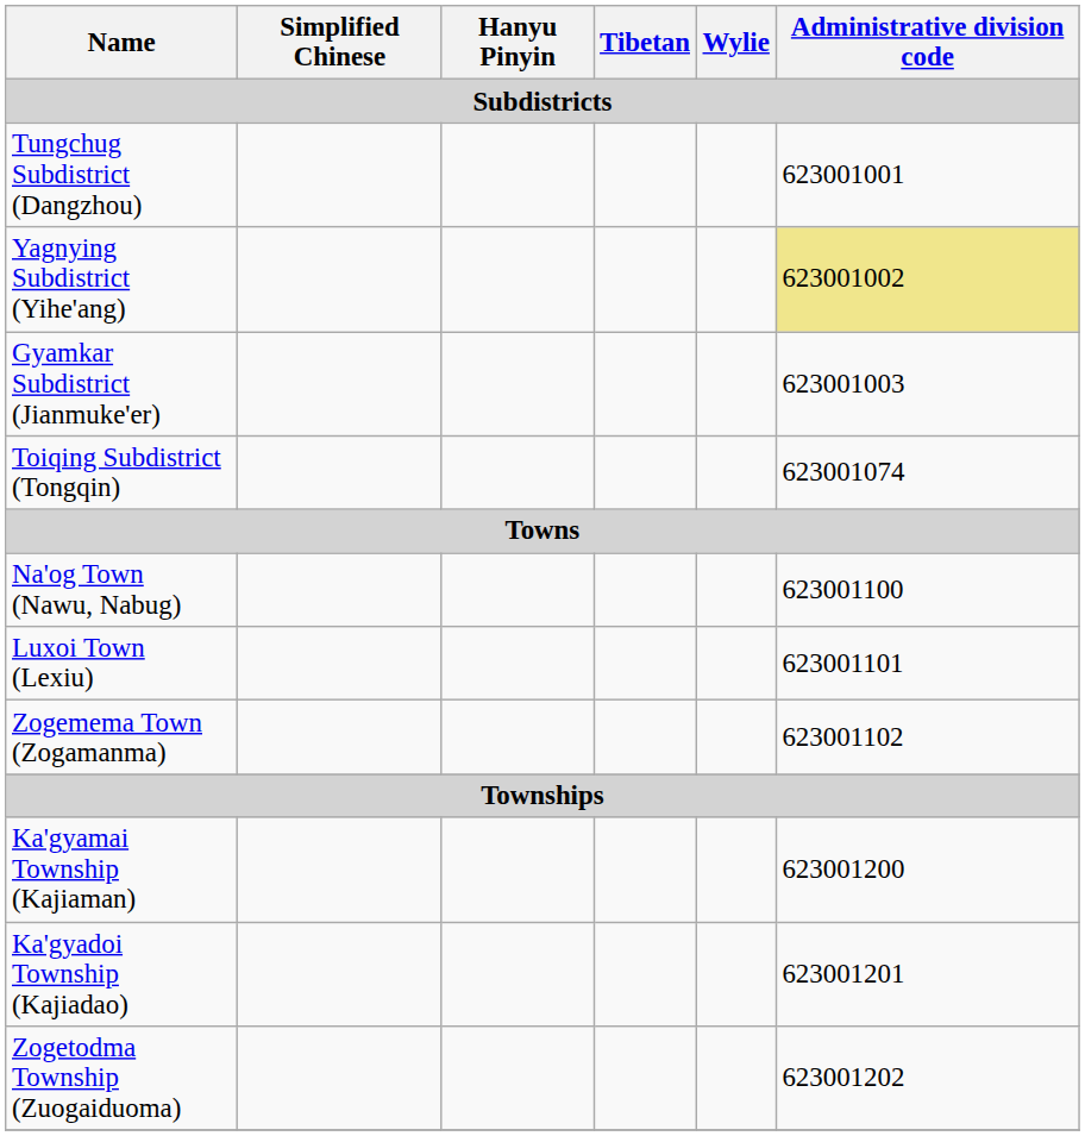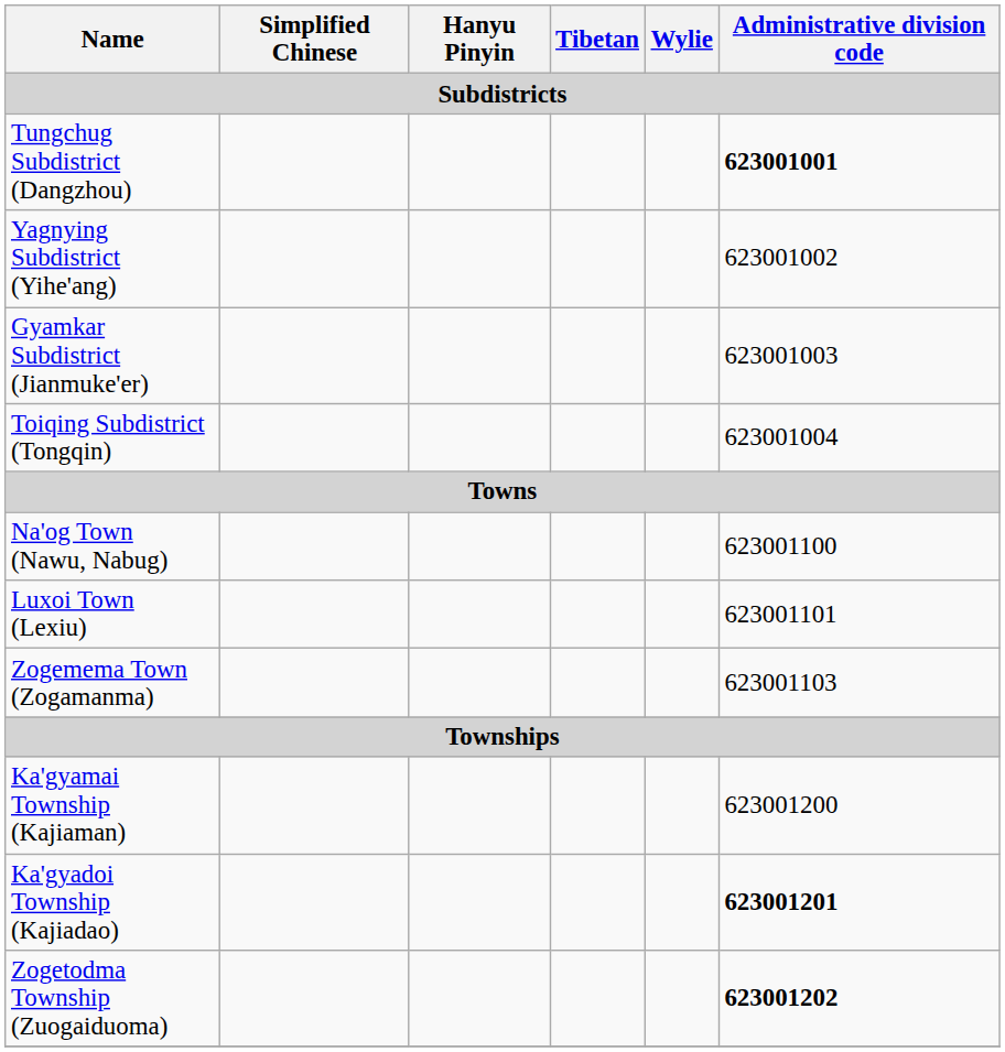Tungchug Subdistrict (Dangzhou) | Administrative division code: normal -> bold
Yagnying Subdistrict (Yihe'ang) | Administrative division code: khaki background -> no background
Toiqing Subdistrict (Tongqin) | Administrative division code: 623001074 -> 623001004
Zogemema Town (Zogamanma) | Administrative division code: 623001102 -> 623001103
Ka'gyadoi Township (Kajiadao) | Administrative division code: normal -> bold
Zogetodma Township (Zuogaiduoma) | Administrative division code: normal -> bold
